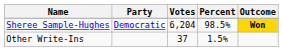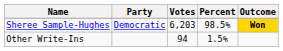Sheree Sample-Hughes | Votes: 6,204 -> 6,203
Other Write-Ins | Votes: 37 -> 94
